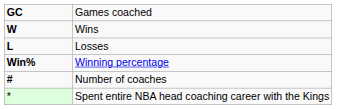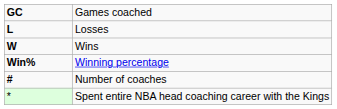rows swapped: Wins <-> Losses
